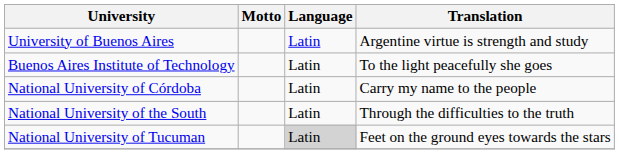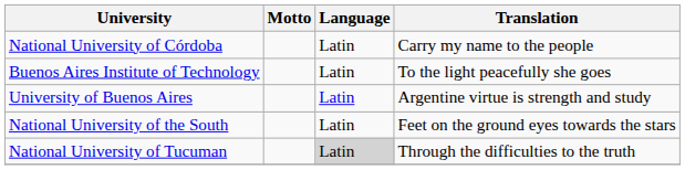rows swapped: University of Buenos Aires <-> National University of Córdoba
National University of the South | Translation: Through the difficulties to the truth -> Feet on the ground eyes towards the stars
National University of Tucuman | Translation: Feet on the ground eyes towards the stars -> Through the difficulties to the truth
